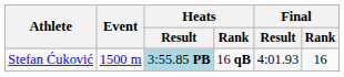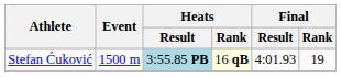Stefan Ćuković | Heats / Rank: no background -> lightyellow background
Stefan Ćuković | Final / Rank: 16 -> 19
